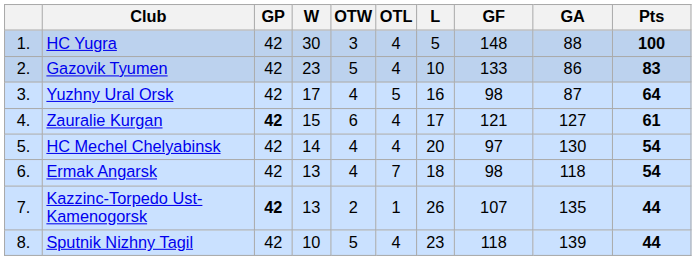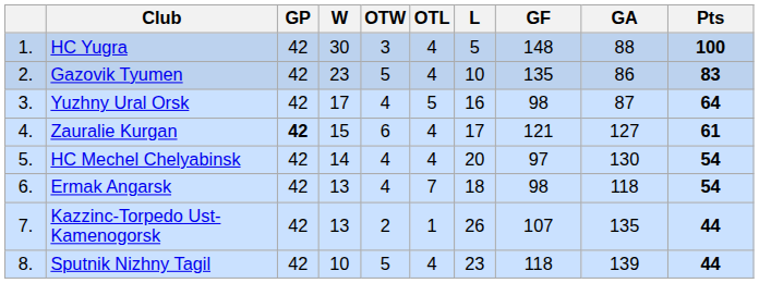Gazovik Tyumen | GF: 133 -> 135
Kazzinc-Torpedo Ust-Kamenogorsk | GP: bold -> normal
